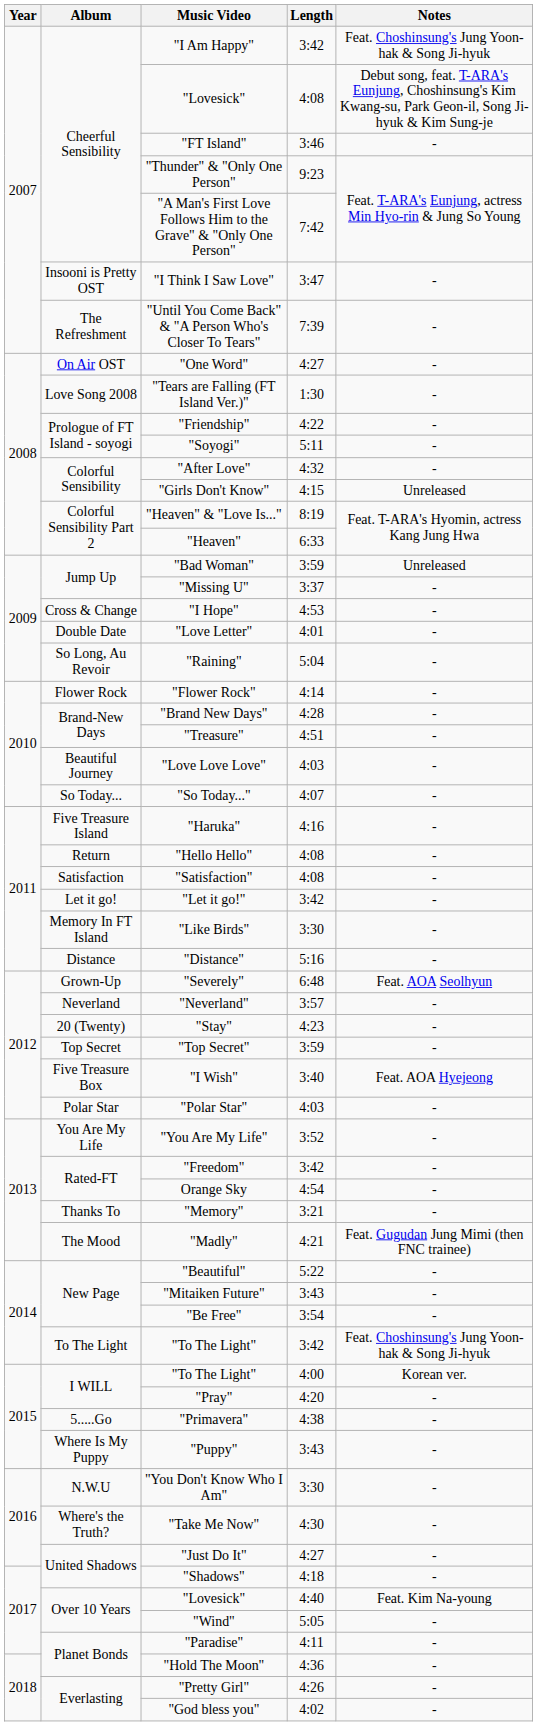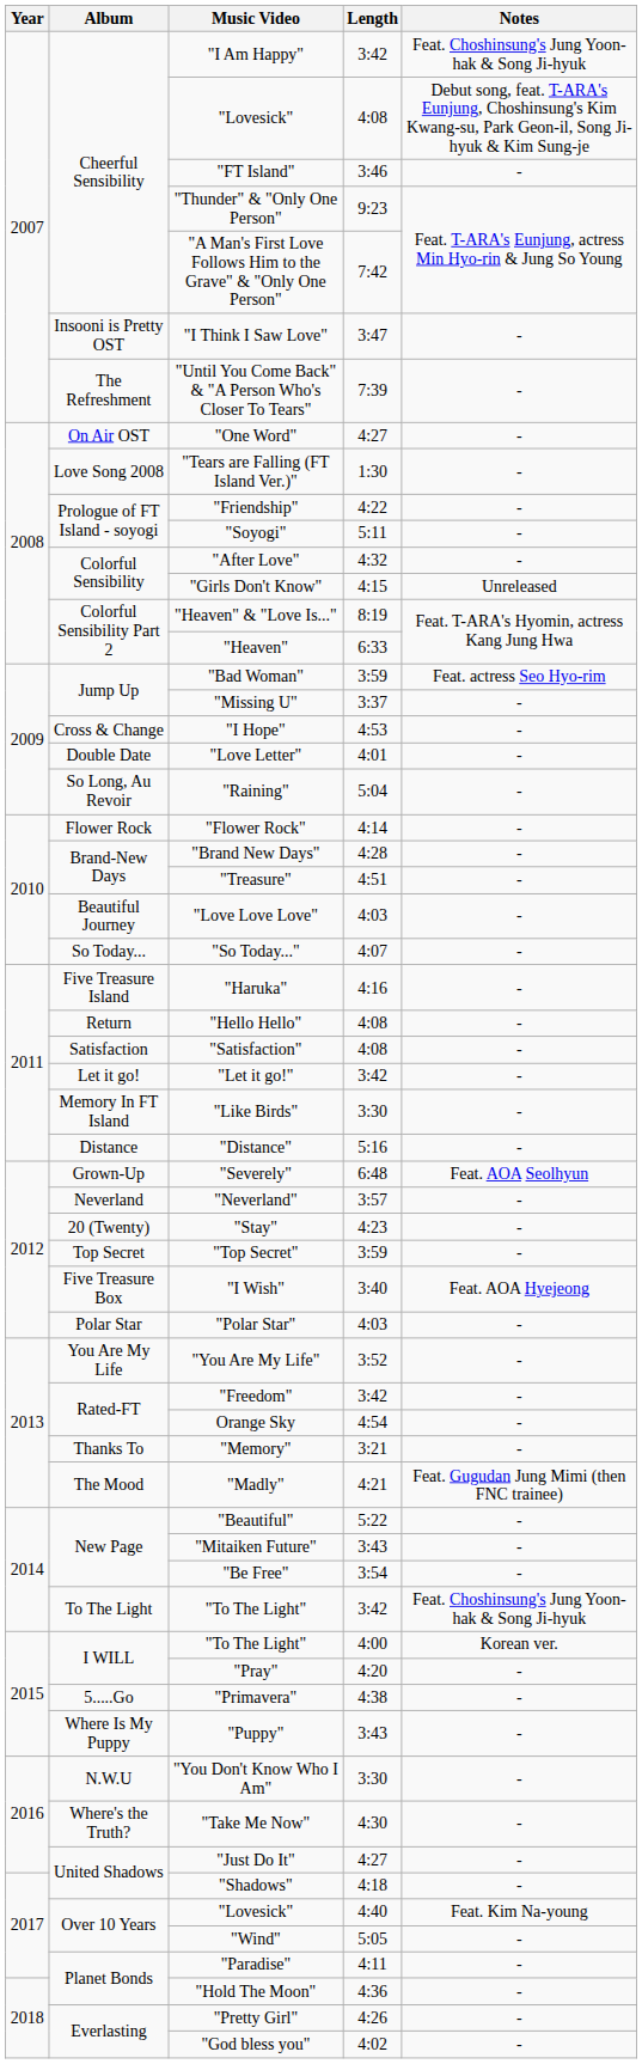"Bad Woman" | Notes: Unreleased -> Feat. actress Seo Hyo-rim
